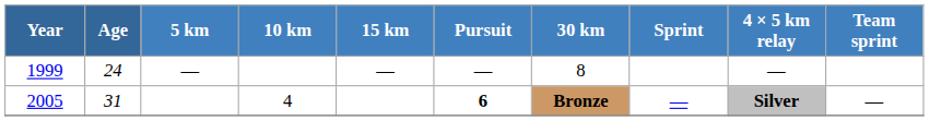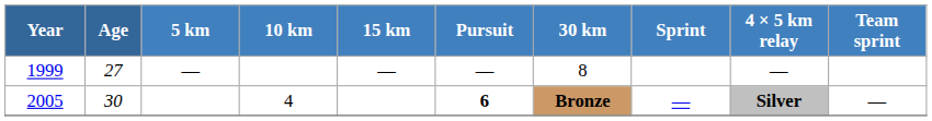1999 | Age: 24 -> 27
2005 | Age: 31 -> 30
